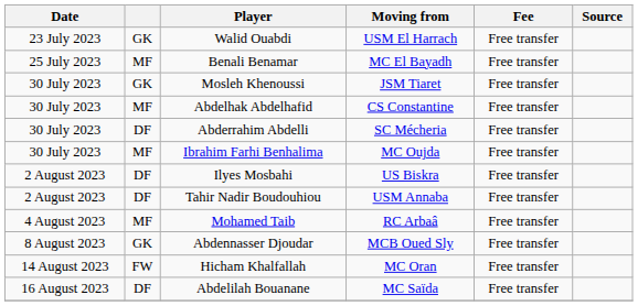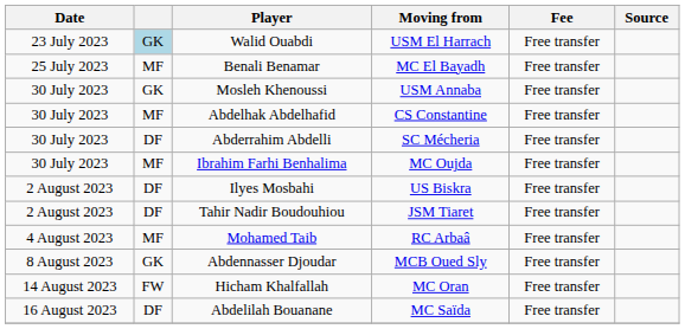Walid Ouabdi | column 2: no background -> lightblue background
Mosleh Khenoussi | Moving from: JSM Tiaret -> USM Annaba
Tahir Nadir Boudouhiou | Moving from: USM Annaba -> JSM Tiaret
